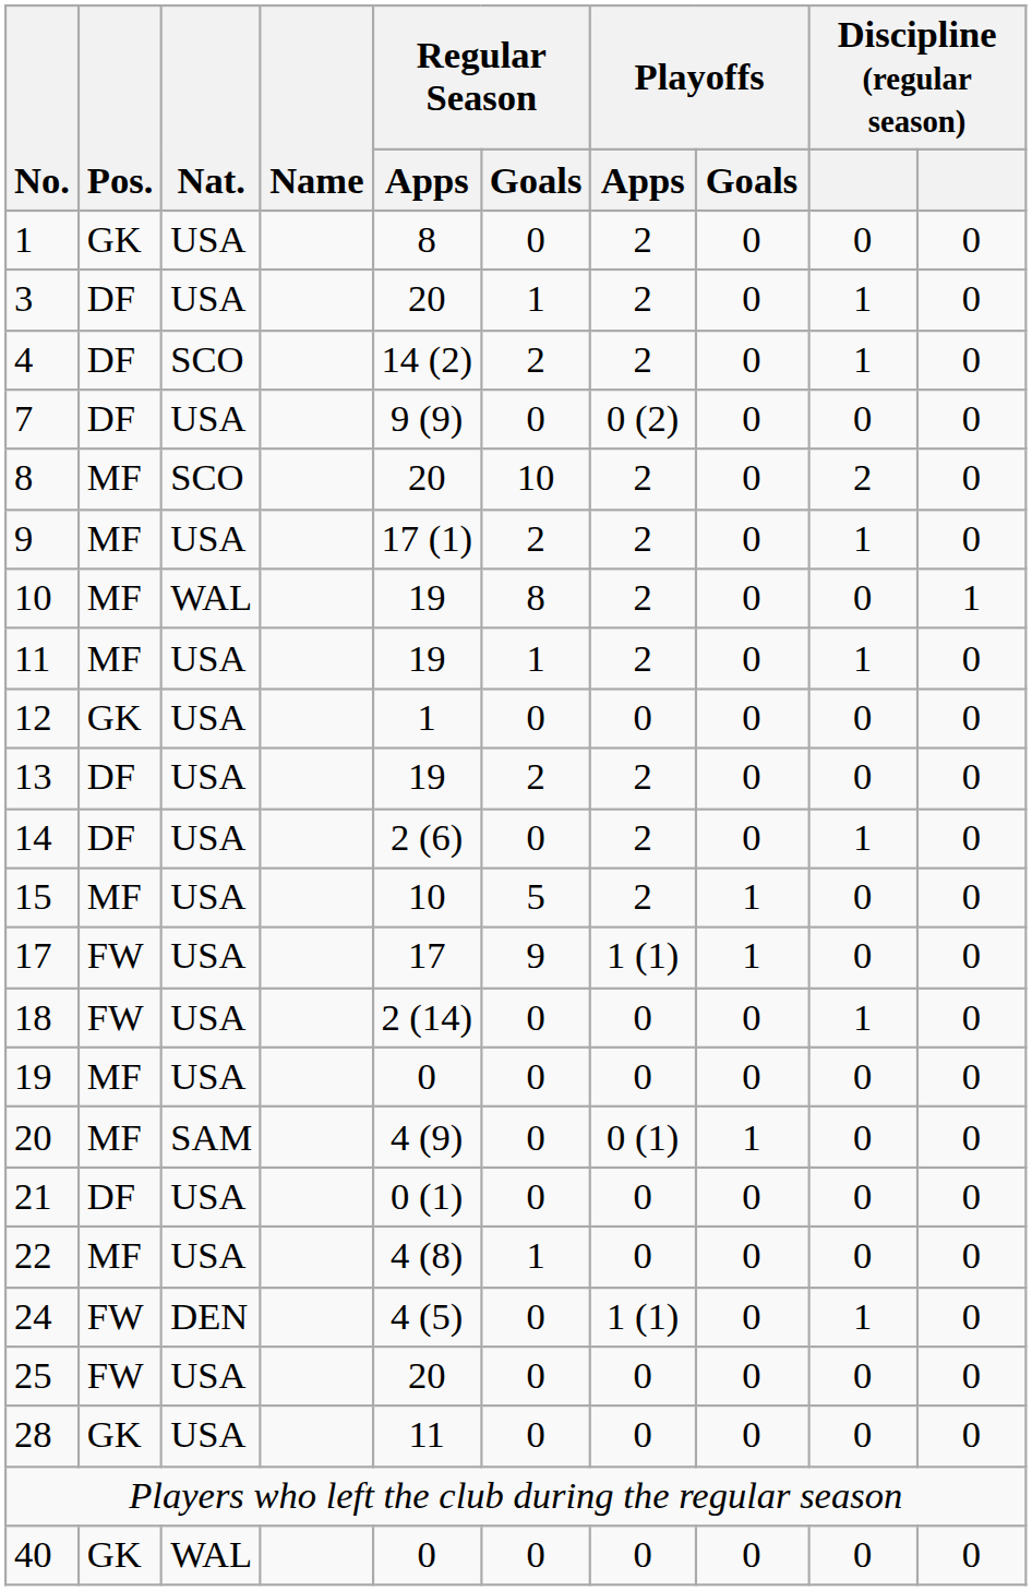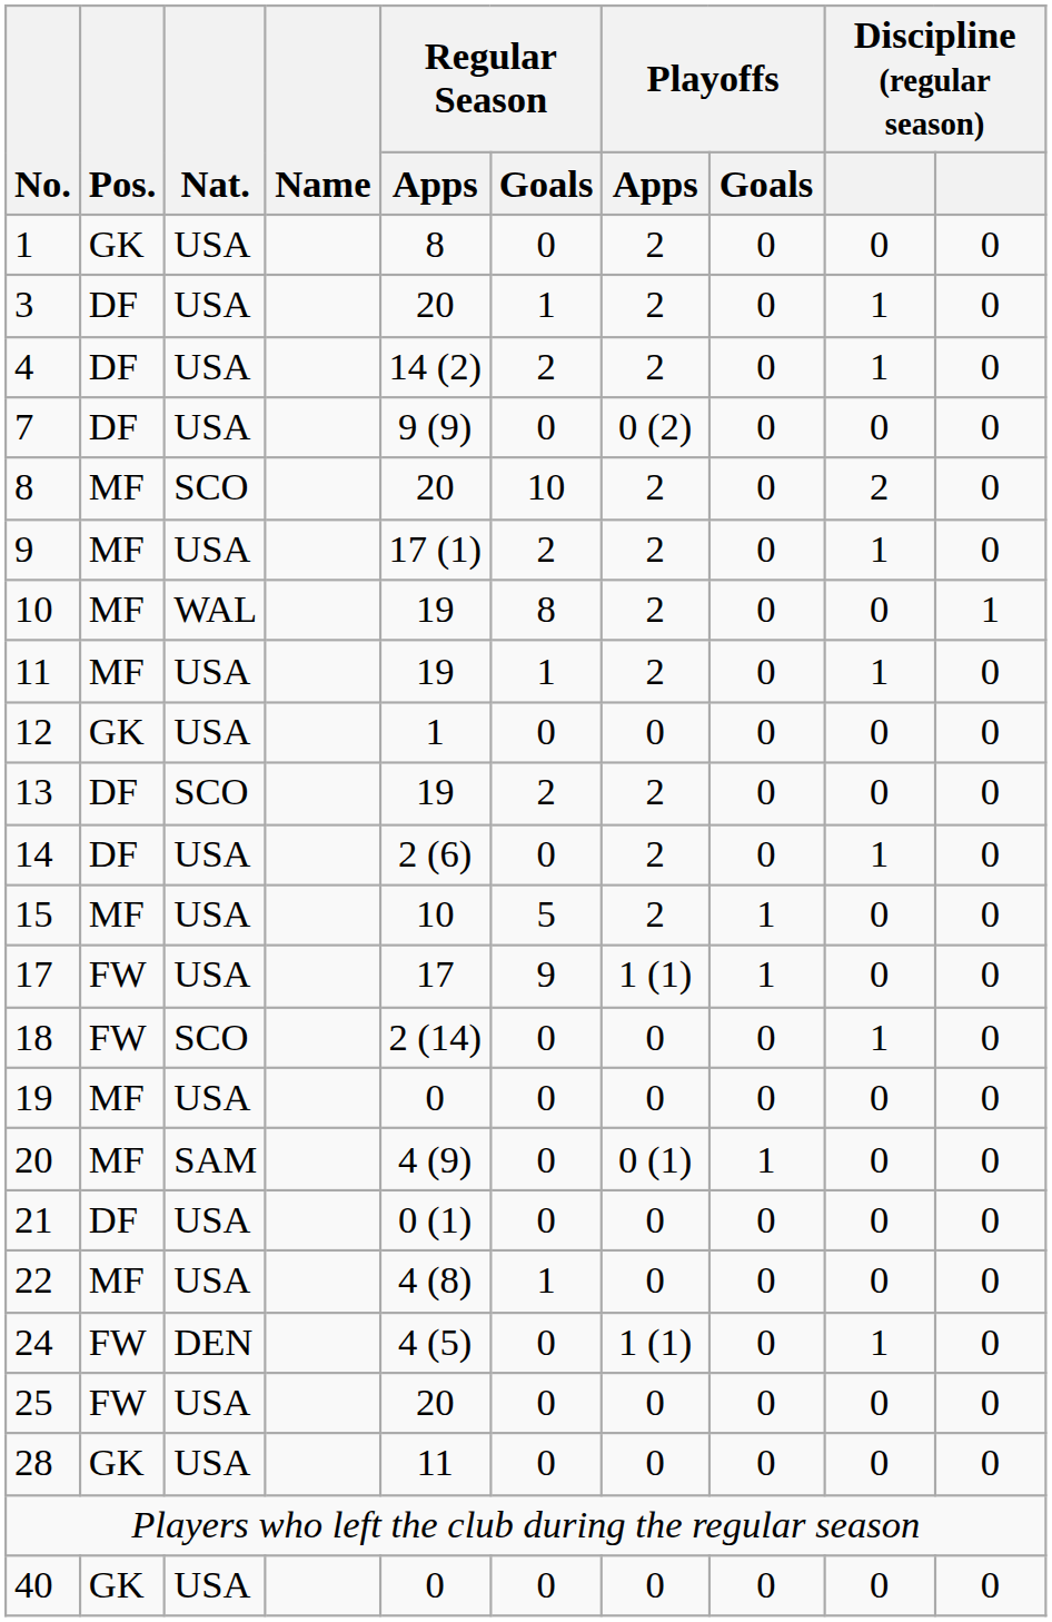4 | Nat.: SCO -> USA
13 | Nat.: USA -> SCO
18 | Nat.: USA -> SCO
40 | Nat.: WAL -> USA
